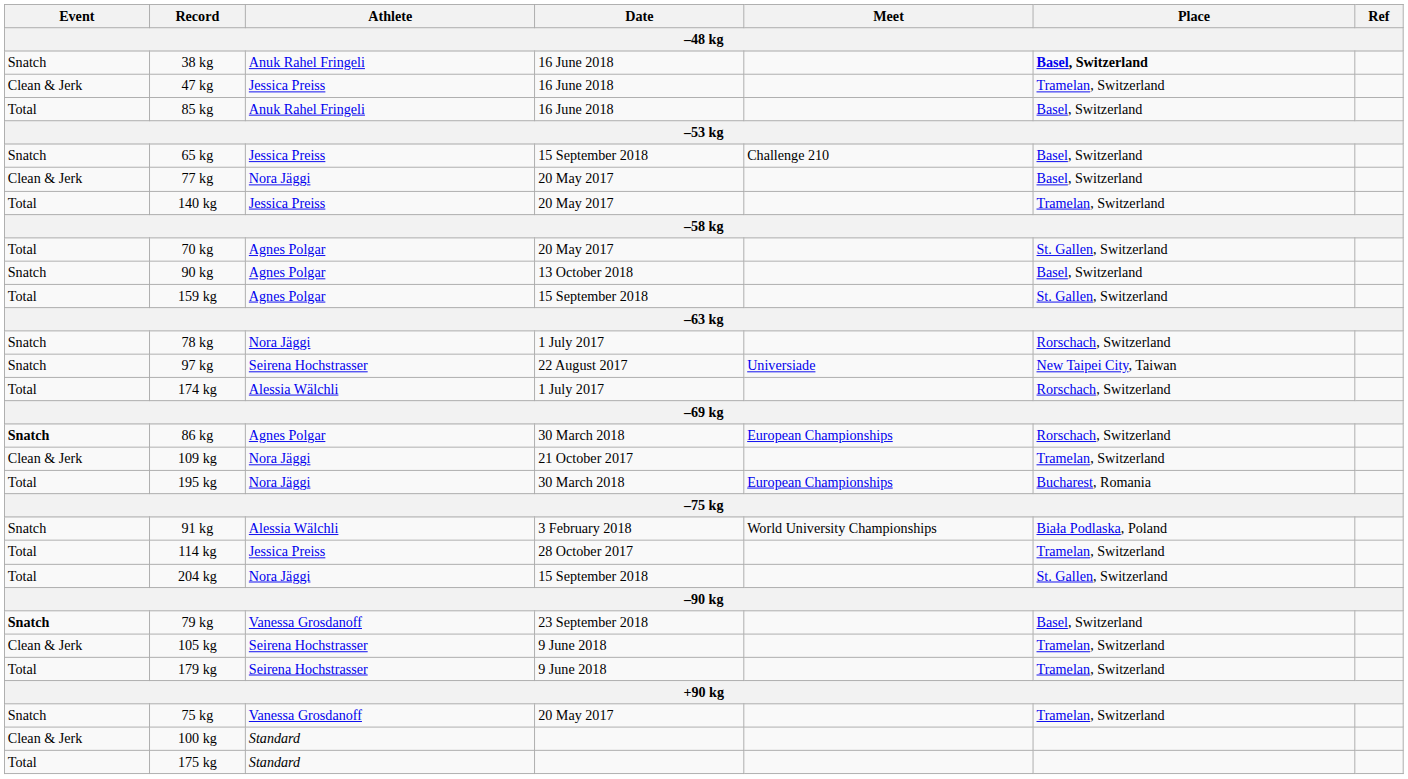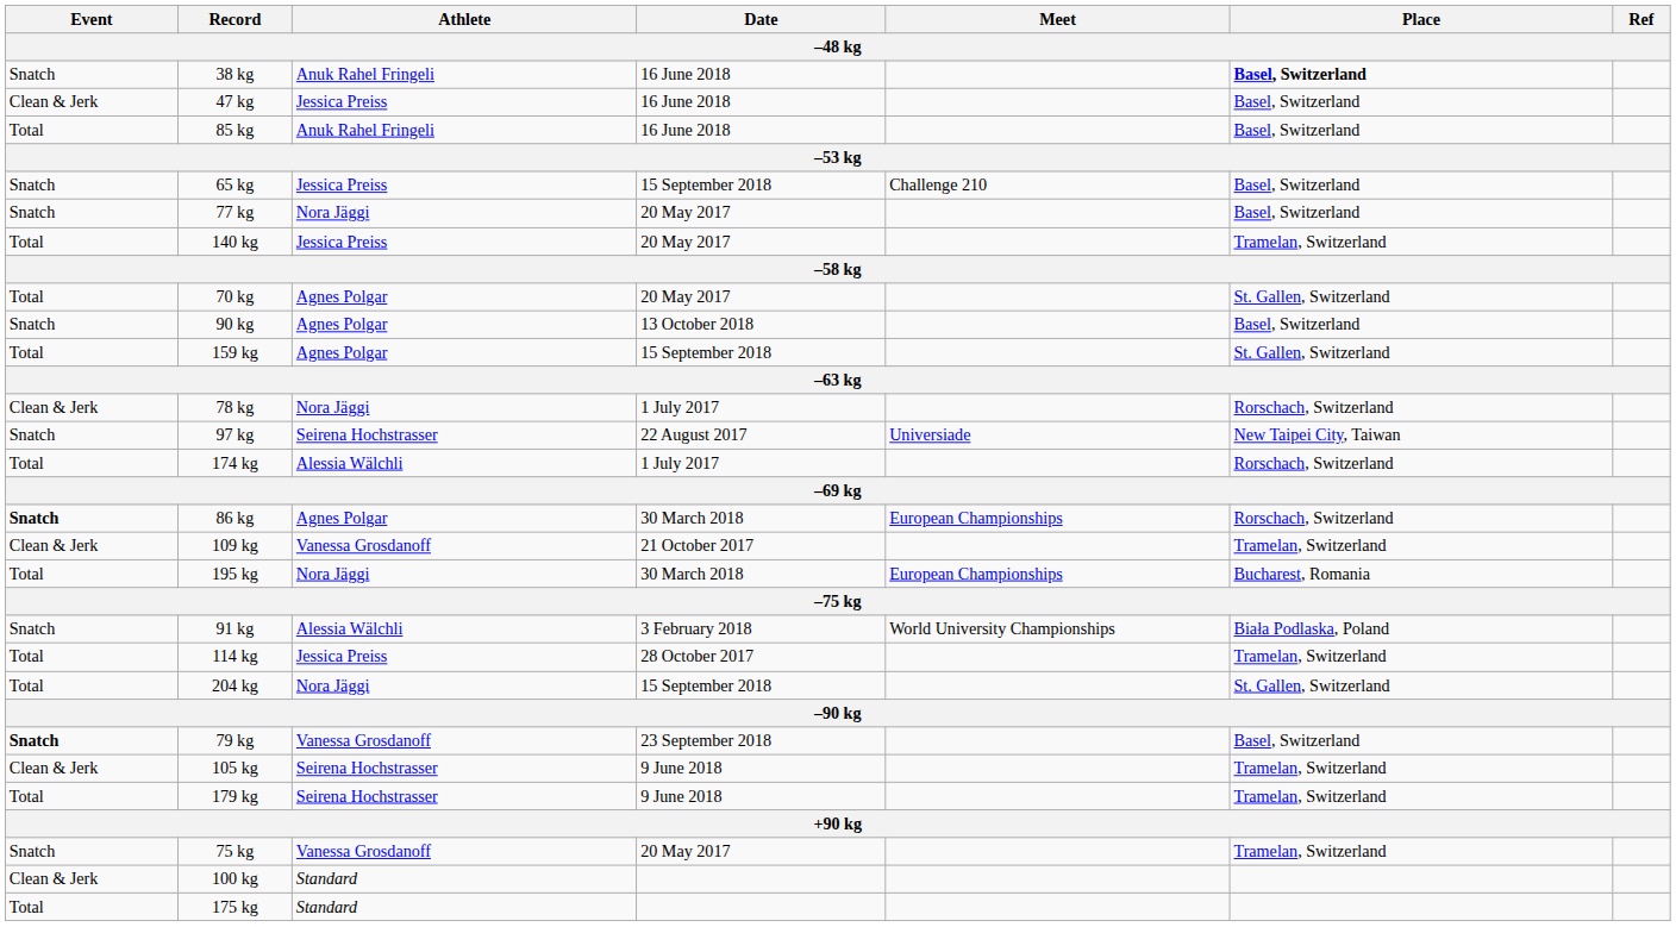47 kg | Place: Tramelan, Switzerland -> Basel, Switzerland
77 kg | Event: Clean & Jerk -> Snatch
78 kg | Event: Snatch -> Clean & Jerk
109 kg | Athlete: Nora Jäggi -> Vanessa Grosdanoff
